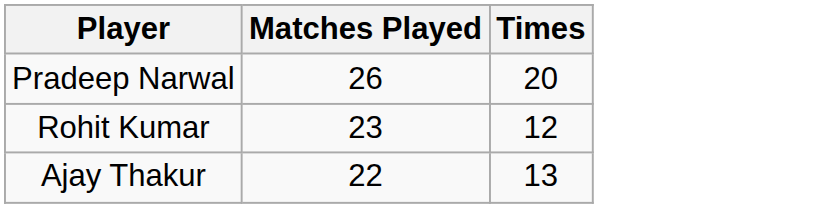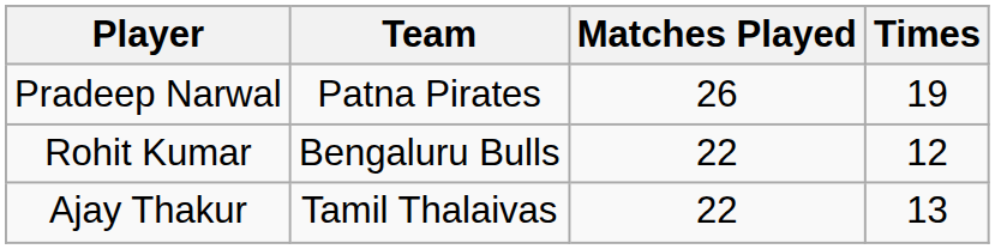+ column: Team | Patna Pirates | Bengaluru Bulls | Tamil Thalaivas
Pradeep Narwal | Times: 20 -> 19
Rohit Kumar | Matches Played: 23 -> 22
